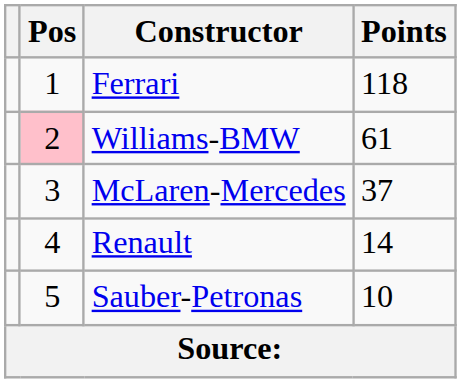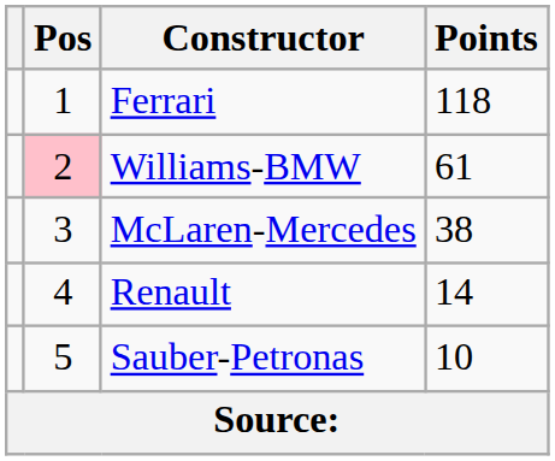McLaren-Mercedes | Points: 37 -> 38
